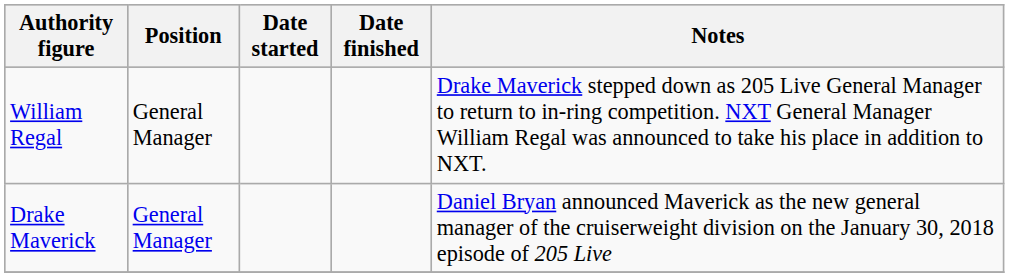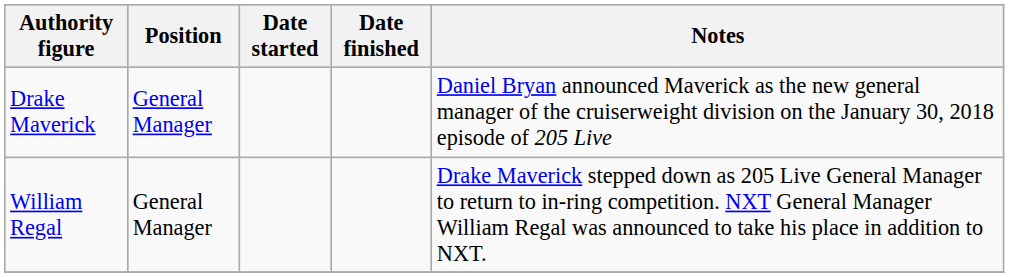rows swapped: Drake Maverick <-> William Regal
